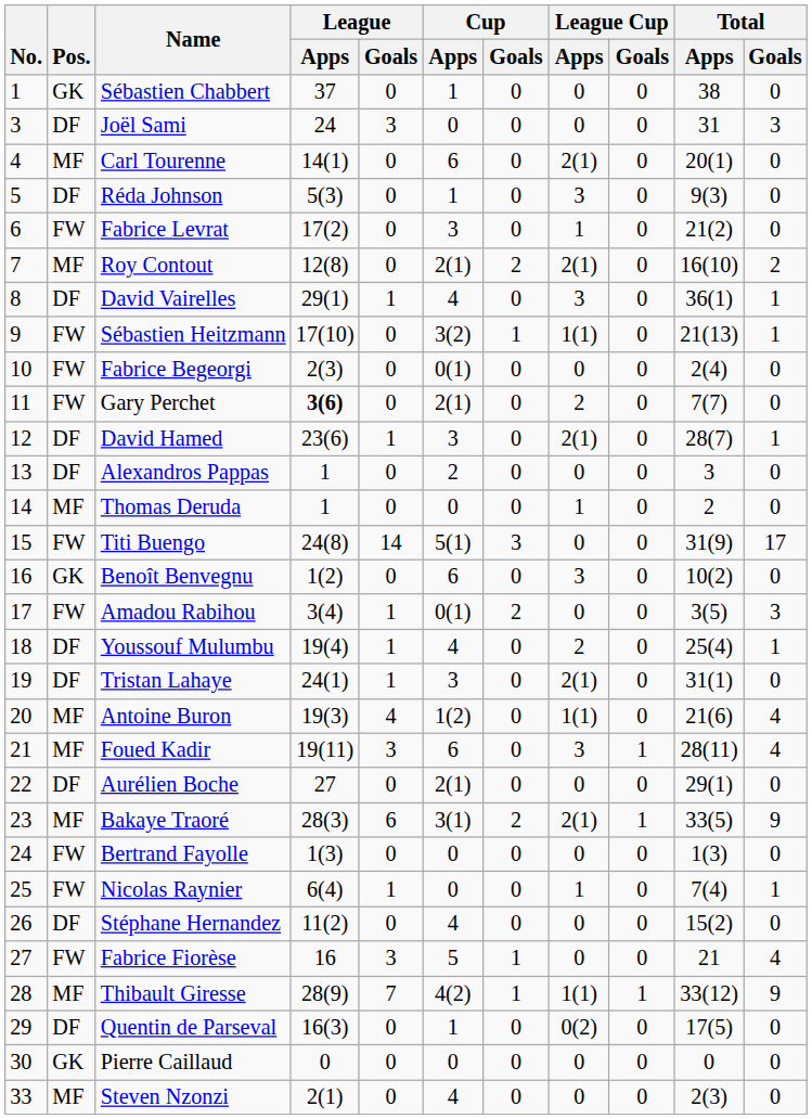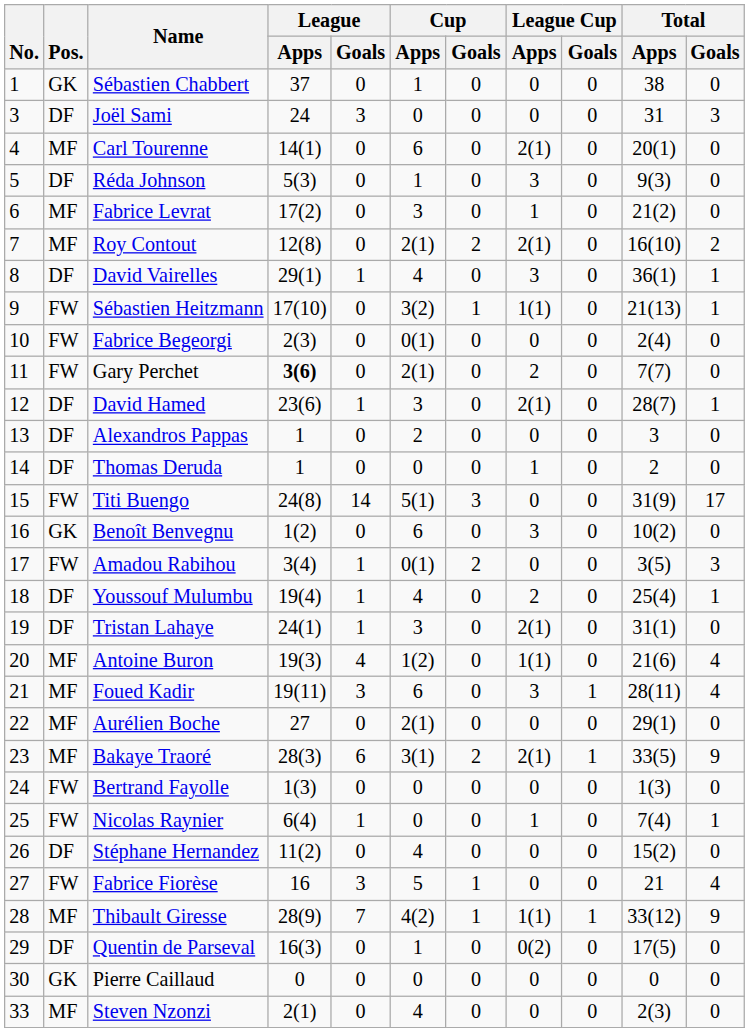Fabrice Levrat | Pos.: FW -> MF
Thomas Deruda | Pos.: MF -> DF
Aurélien Boche | Pos.: DF -> MF
